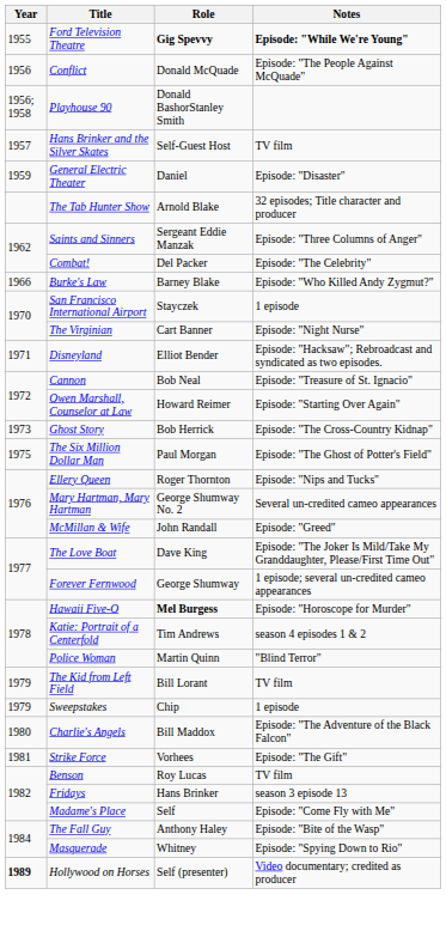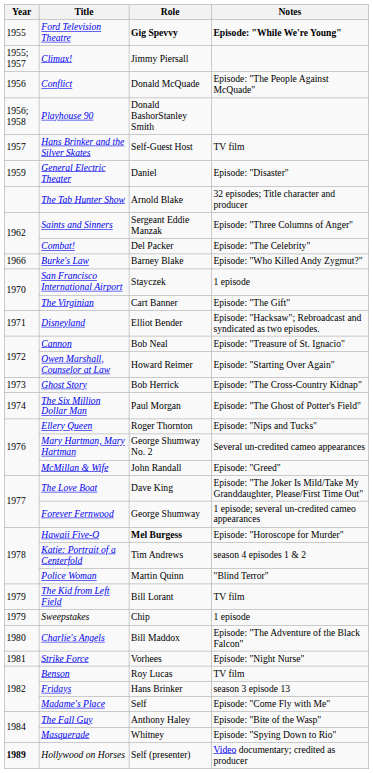+ row: 1955; 1957 | Climax! | Jimmy Piersall
The Virginian | Notes: Episode: "Night Nurse" -> Episode: "The Gift"
The Six Million Dollar Man | Year: 1975 -> 1974
Strike Force | Notes: Episode: "The Gift" -> Episode: "Night Nurse"
